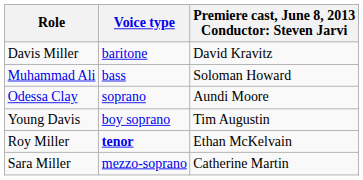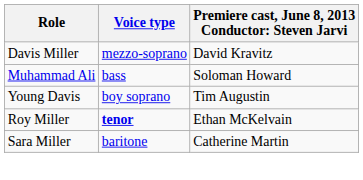Davis Miller | Voice type: baritone -> mezzo-soprano
- row: Odessa Clay | soprano | Aundi Moore
Sara Miller | Voice type: mezzo-soprano -> baritone
